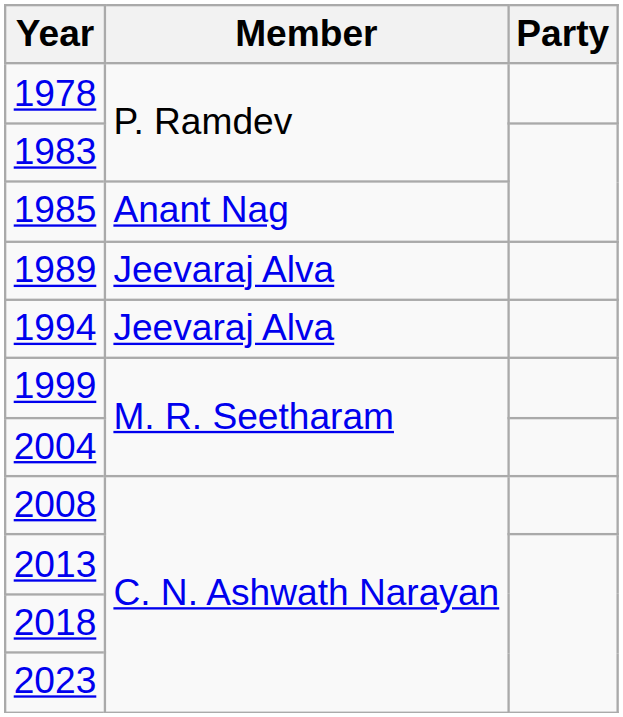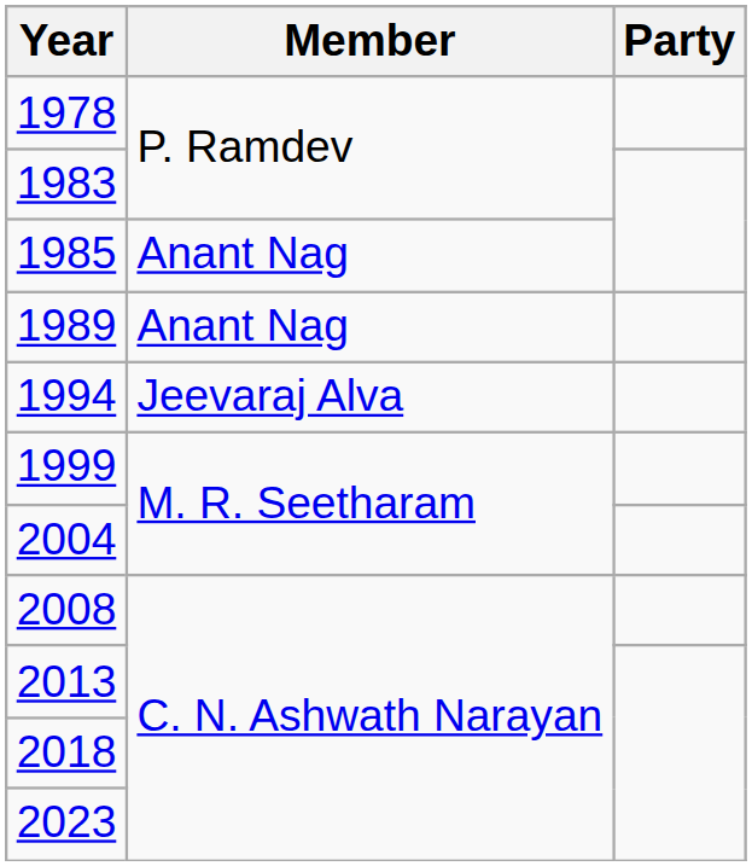1989 | Member: Jeevaraj Alva -> Anant Nag
